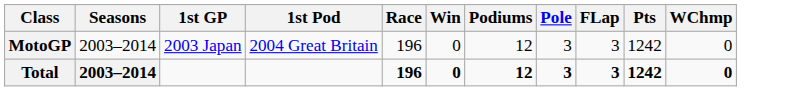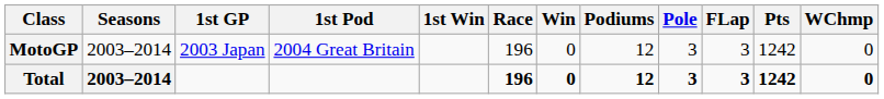+ column: 1st Win
